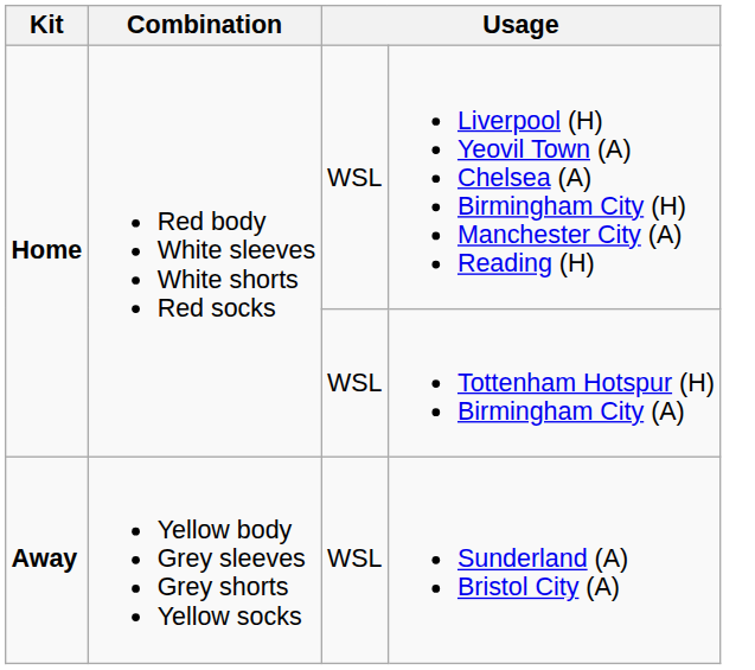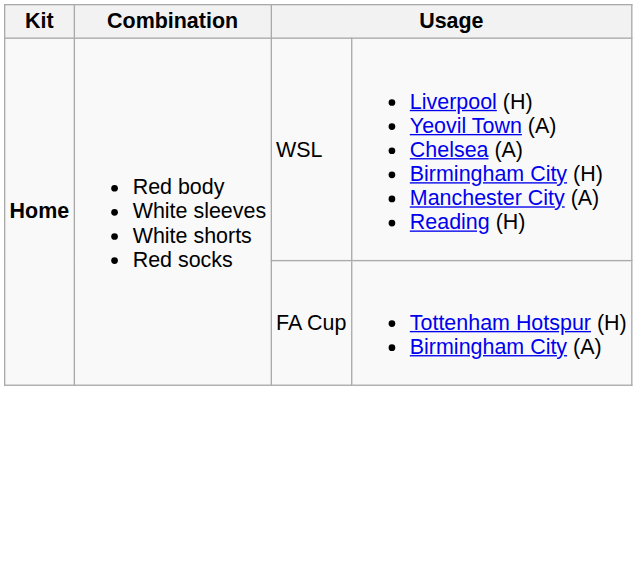Tottenham Hotspur (H) Birmingham City (A) | column 3: WSL -> FA Cup
- row: Away | Yellow body Grey sleeves Grey shorts Yellow socks | WSL | Sunderland (A) Bristol City (A)
